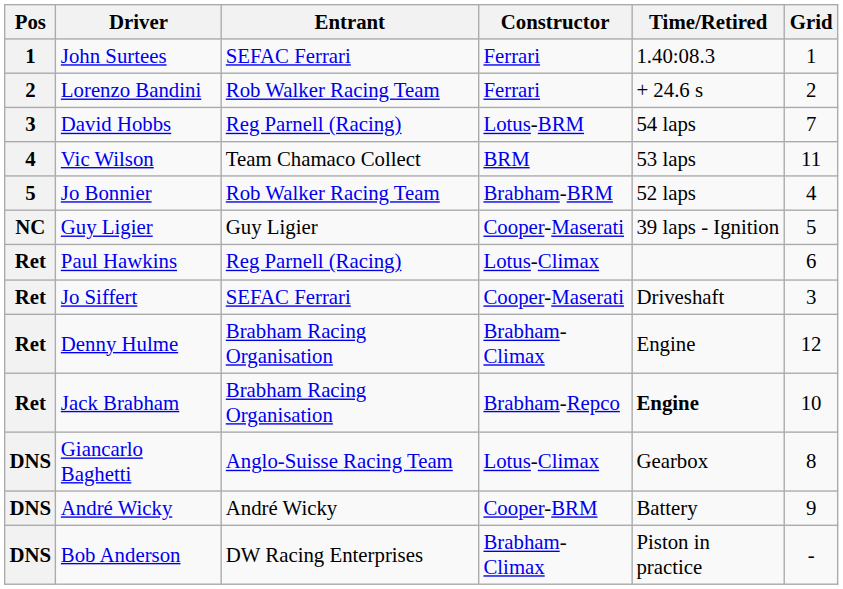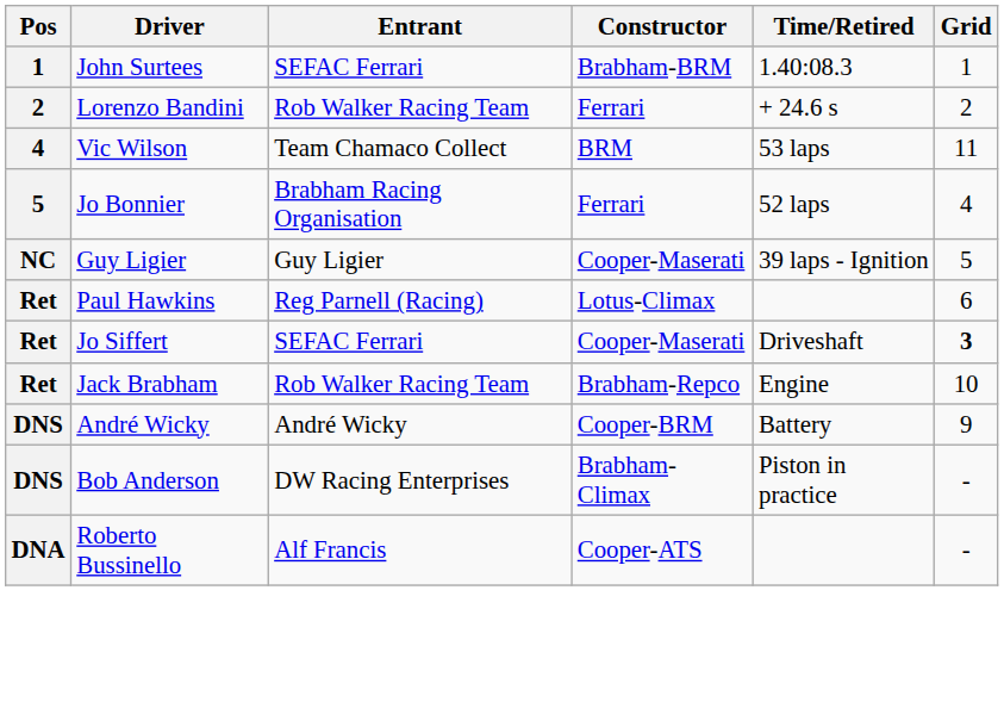John Surtees | Constructor: Ferrari -> Brabham-BRM
- row: 3 | David Hobbs | Reg Parnell (Racing) | Lotus-BRM | 54 laps | 7
Jo Bonnier | Entrant: Rob Walker Racing Team -> Brabham Racing Organisation
Jo Bonnier | Constructor: Brabham-BRM -> Ferrari
Jo Siffert | Grid: normal -> bold
- row: Ret | Denny Hulme | Brabham Racing Organisation | Brabham-Climax | Engine | 12
Jack Brabham | Entrant: Brabham Racing Organisation -> Rob Walker Racing Team
Jack Brabham | Time/Retired: bold -> normal
- row: DNS | Giancarlo Baghetti | Anglo-Suisse Racing Team | Lotus-Climax | Gearbox | 8
+ row: DNA | Roberto Bussinello | Alf Francis | Cooper-ATS | -
